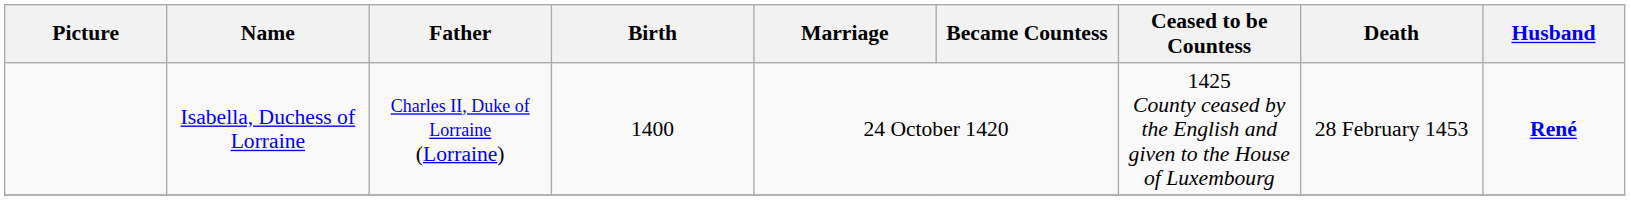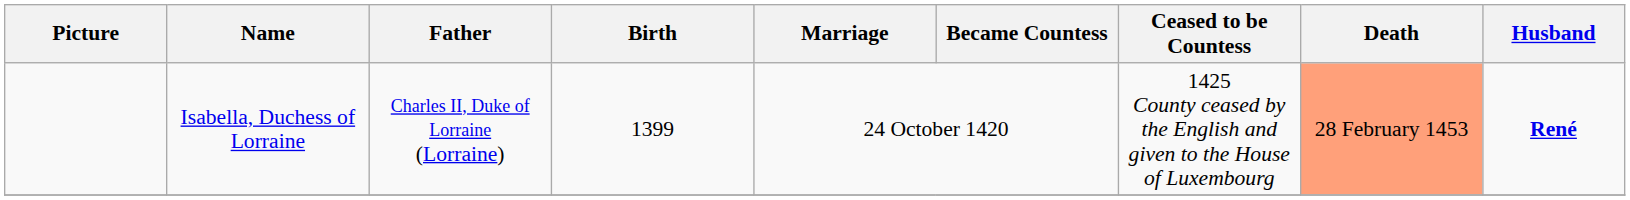Isabella, Duchess of Lorraine | Birth: 1400 -> 1399
Isabella, Duchess of Lorraine | Death: no background -> lightsalmon background
